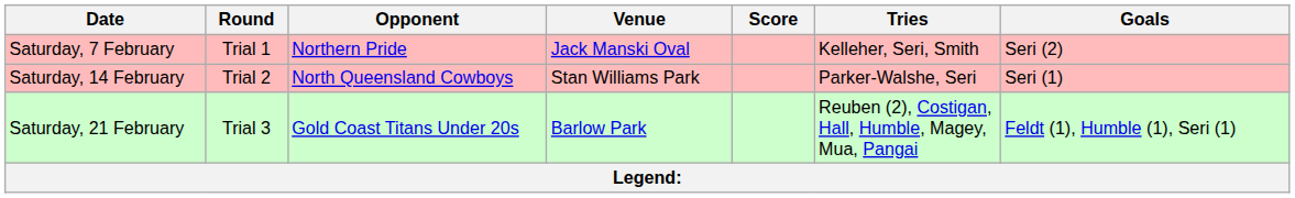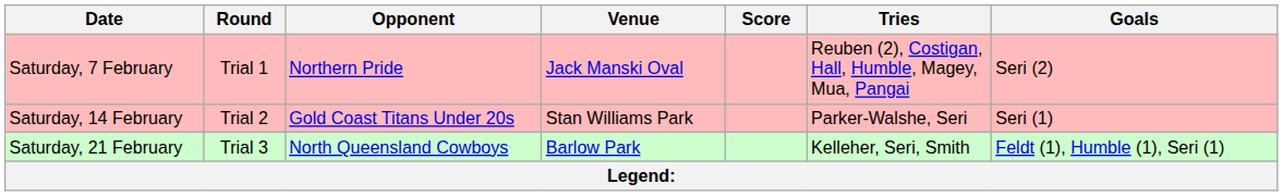Saturday, 7 February | Tries: Kelleher, Seri, Smith -> Reuben (2), Costigan, Hall, Humble, Magey, Mua, Pangai
Saturday, 14 February | Opponent: North Queensland Cowboys -> Gold Coast Titans Under 20s
Saturday, 21 February | Opponent: Gold Coast Titans Under 20s -> North Queensland Cowboys
Saturday, 21 February | Tries: Reuben (2), Costigan, Hall, Humble, Magey, Mua, Pangai -> Kelleher, Seri, Smith
